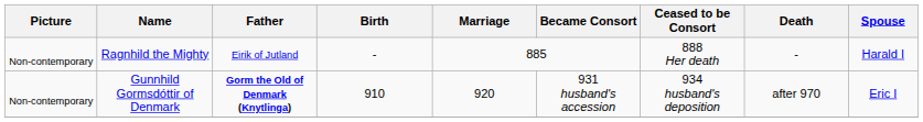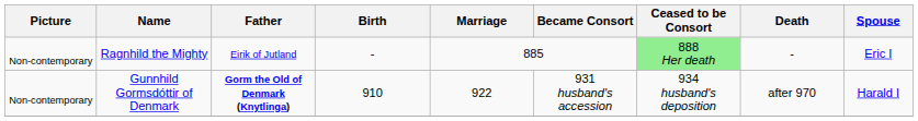Ragnhild the Mighty | Ceased to be Consort: no background -> lightgreen background
Ragnhild the Mighty | Spouse: Harald I -> Eric I
Gunnhild Gormsdóttir of Denmark | Marriage: 920 -> 922
Gunnhild Gormsdóttir of Denmark | Spouse: Eric I -> Harald I
